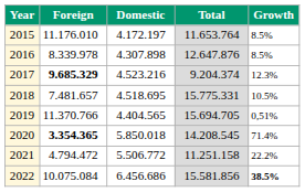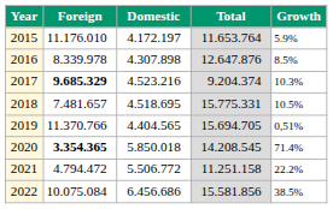2015 | Growth: 8.5% -> 5.9%
2017 | Growth: 12.3% -> 10.3%
2022 | Growth: bold -> normal
